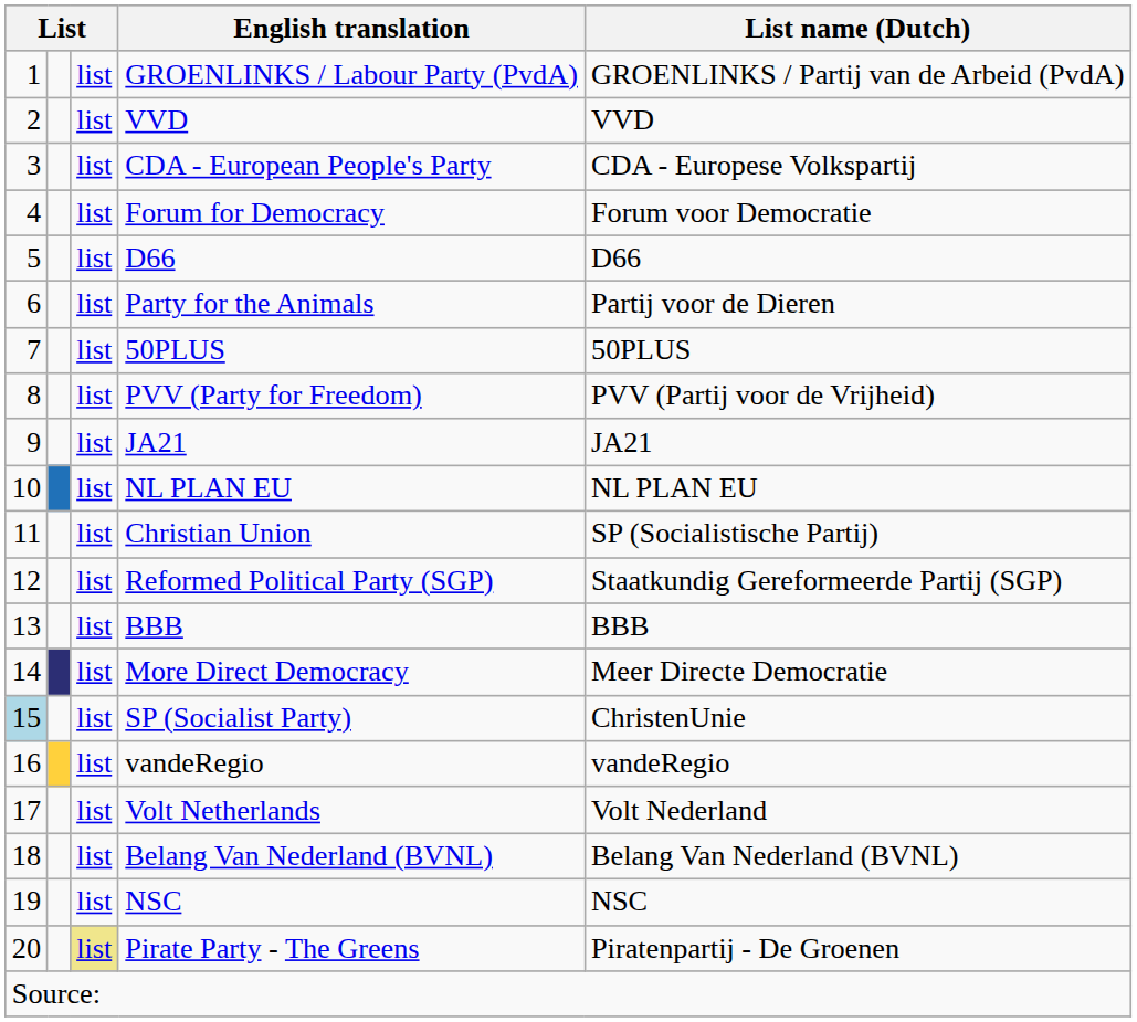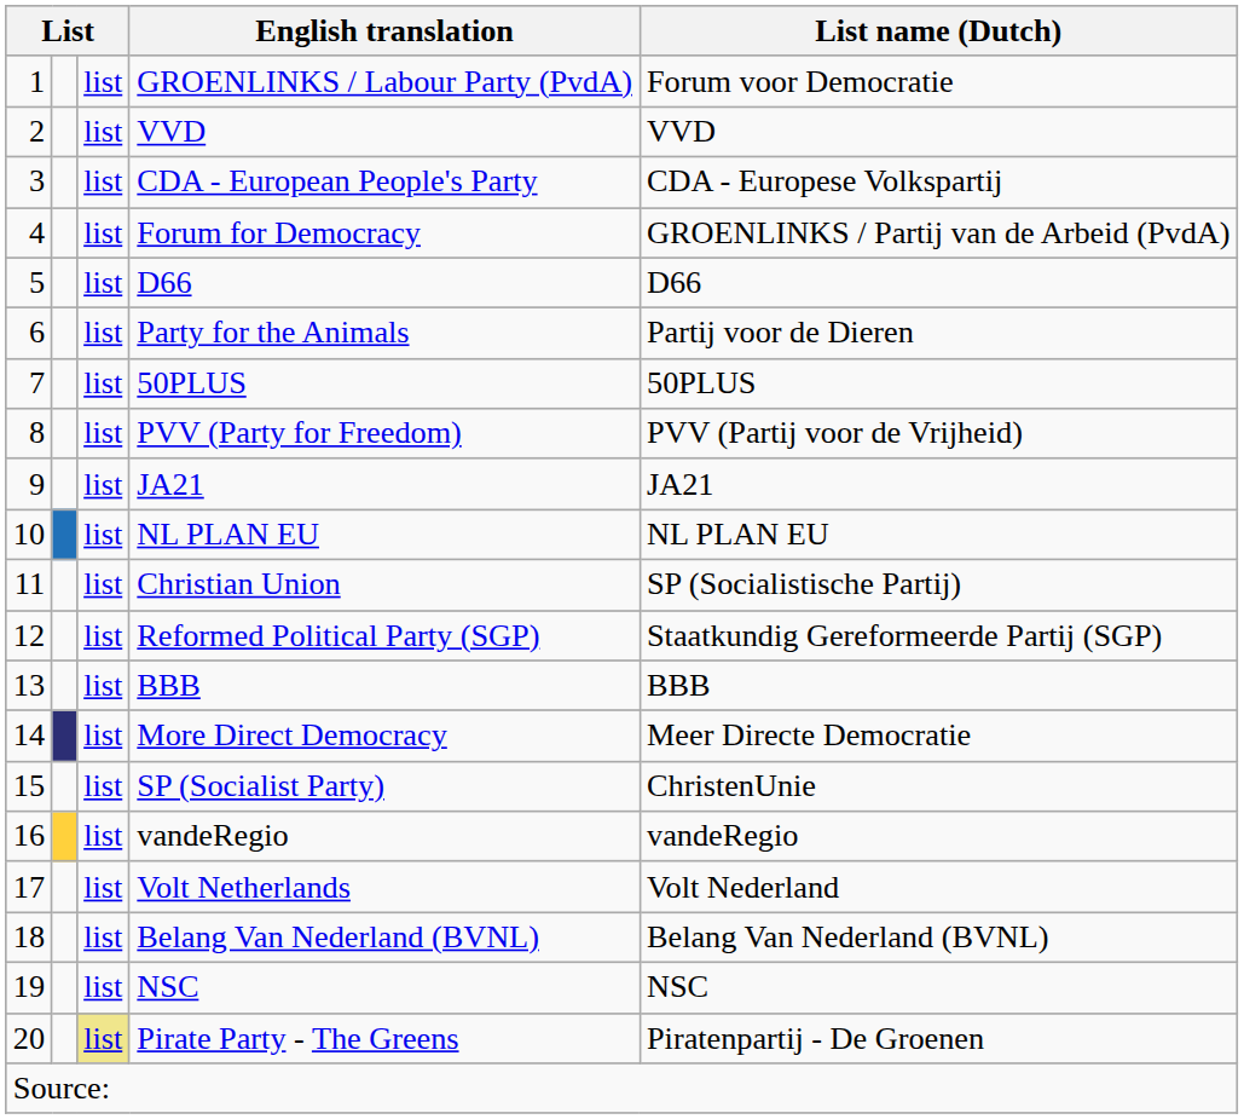GROENLINKS / Labour Party (PvdA) | List name (Dutch): GROENLINKS / Partij van de Arbeid (PvdA) -> Forum voor Democratie
Forum for Democracy | List name (Dutch): Forum voor Democratie -> GROENLINKS / Partij van de Arbeid (PvdA)
SP (Socialist Party) | column 1: lightblue background -> no background
